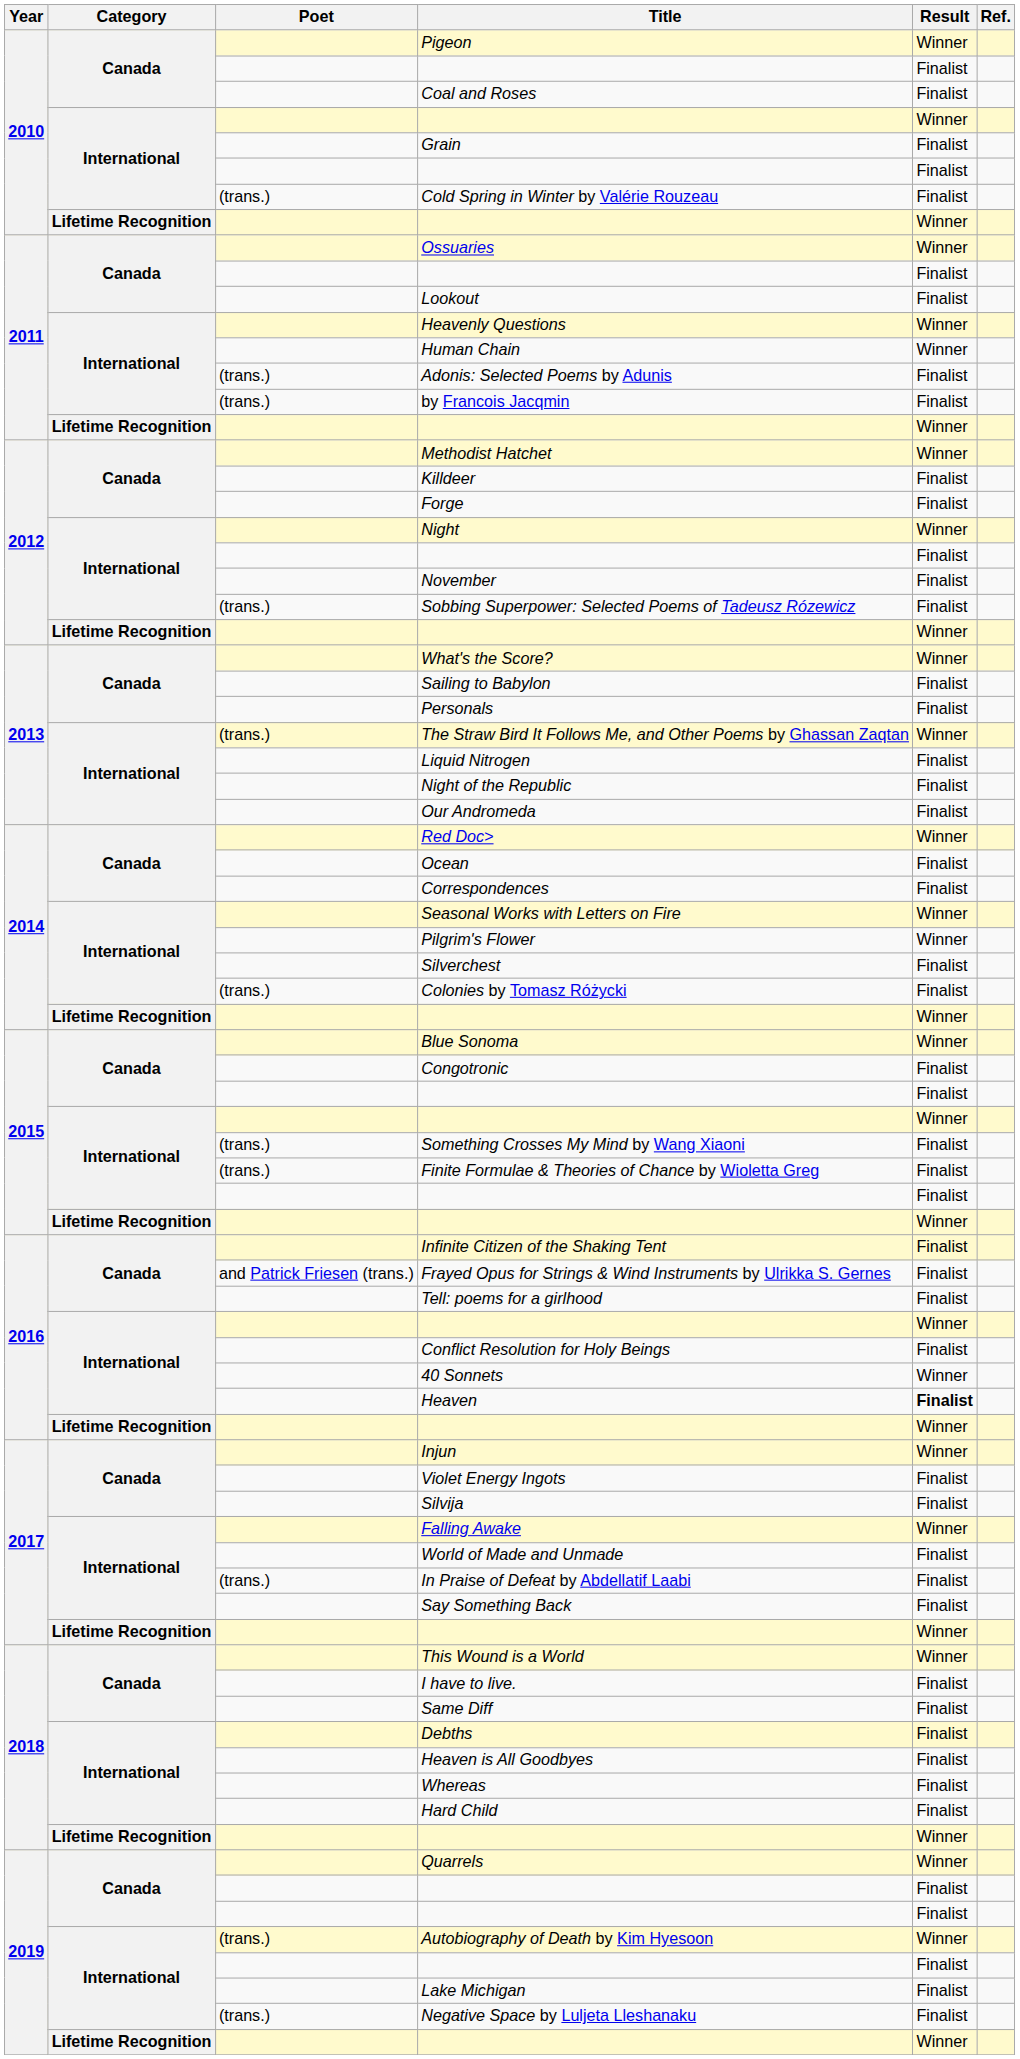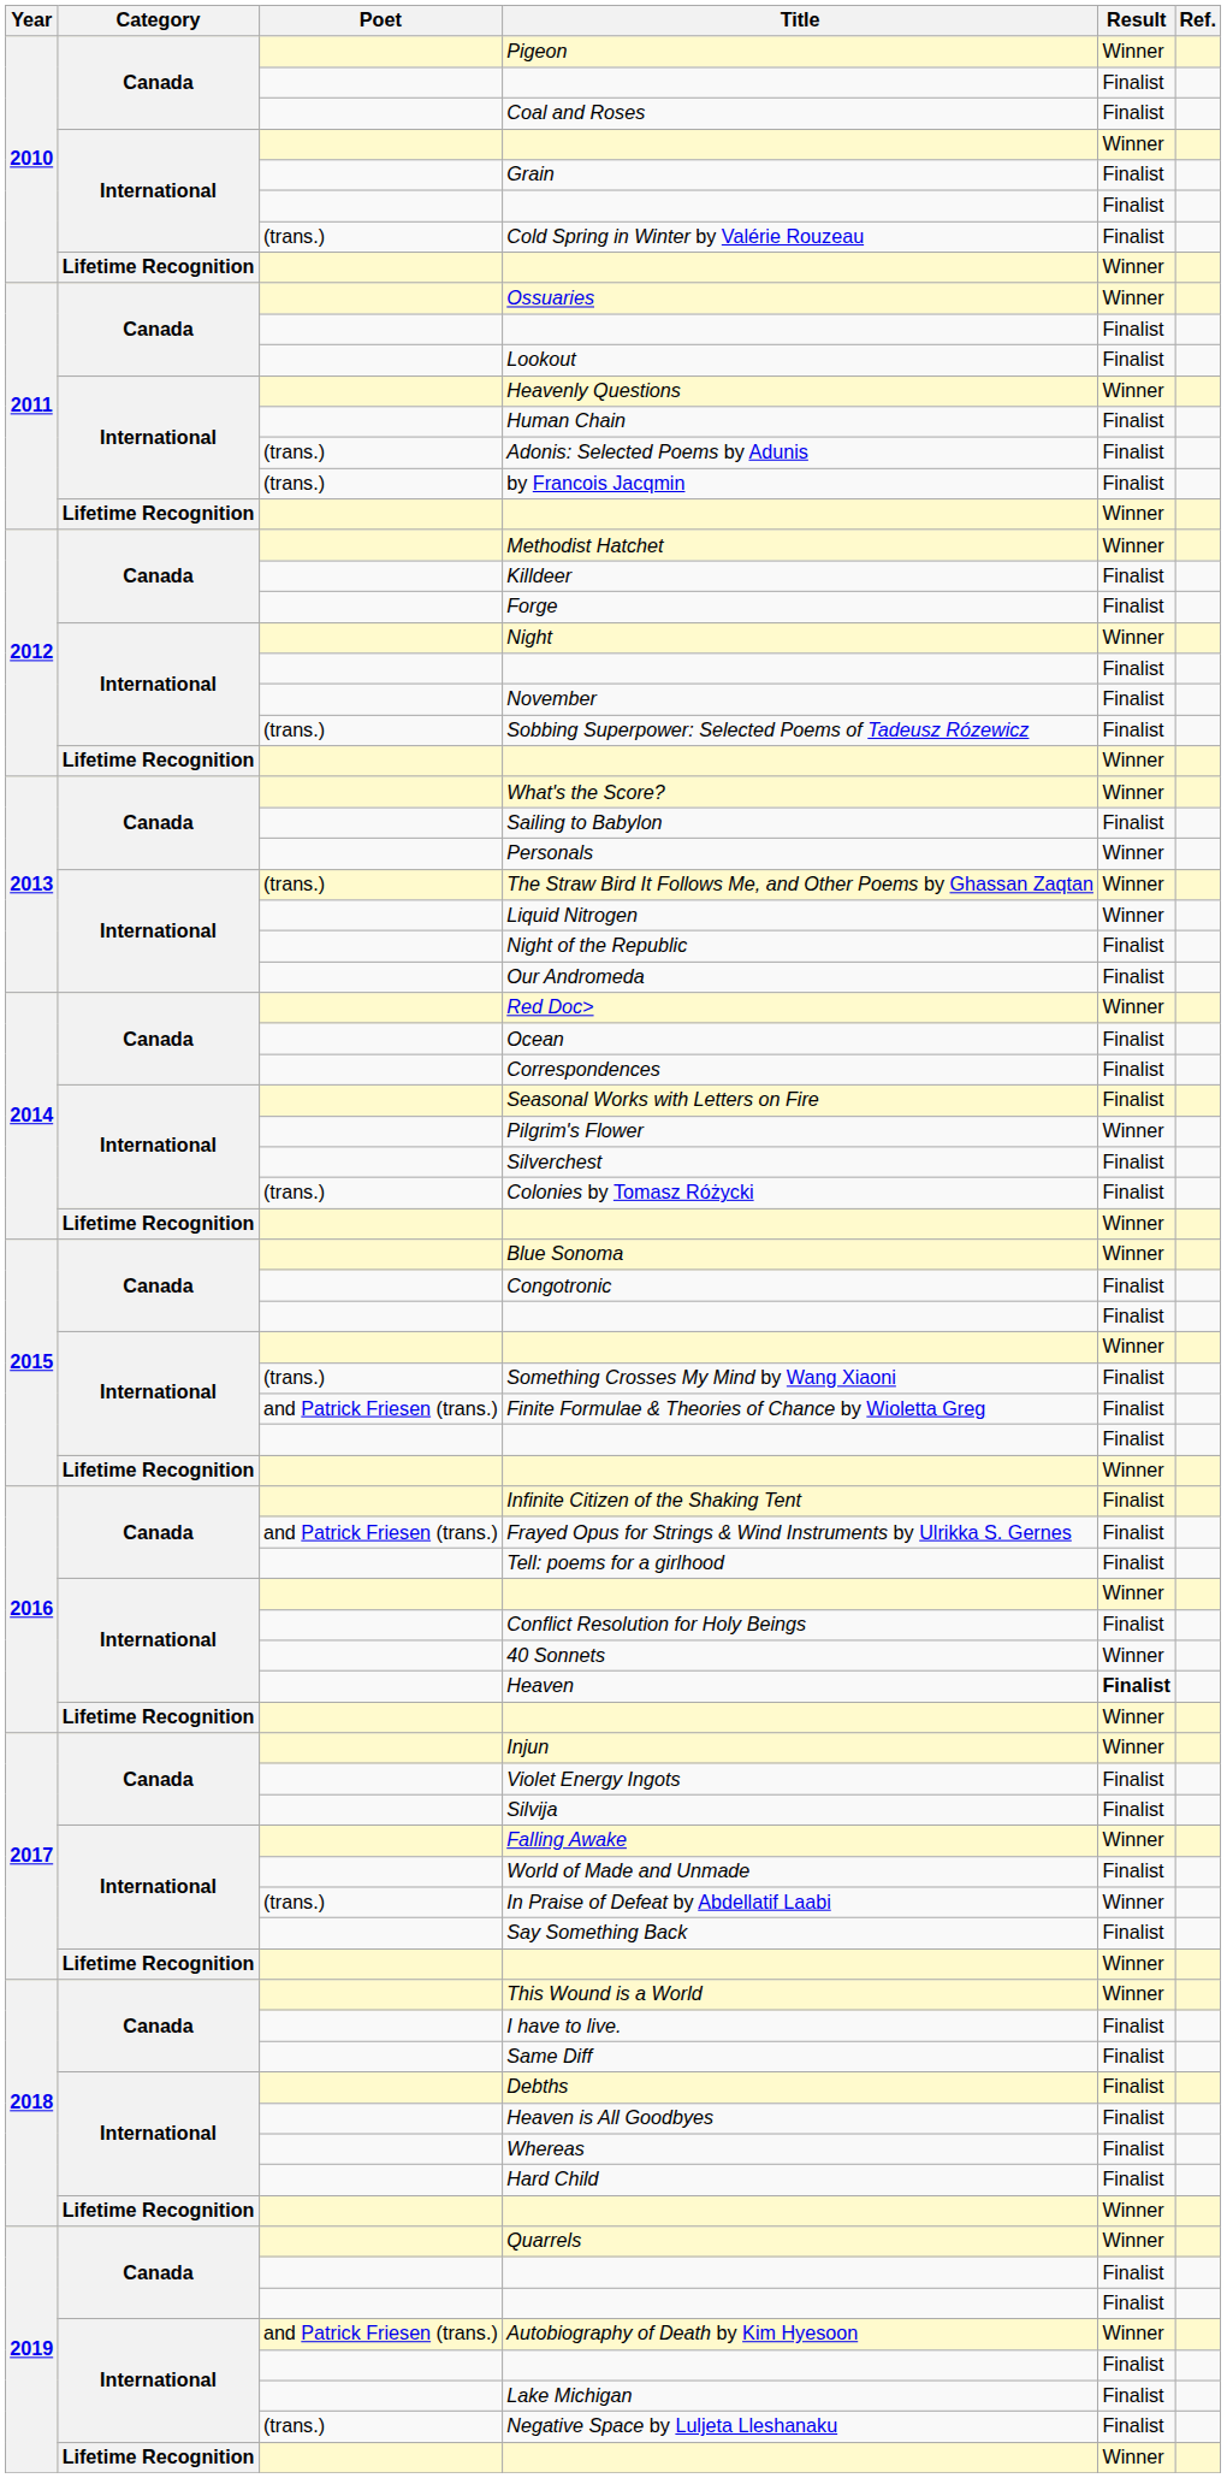Human Chain | Result: Winner -> Finalist
Personals | Result: Finalist -> Winner
Liquid Nitrogen | Result: Finalist -> Winner
Seasonal Works with Letters on Fire | Result: Winner -> Finalist
Finite Formulae & Theories of Chance by Wioletta Greg | Poet: (trans.) -> and Patrick Friesen (trans.)
In Praise of Defeat by Abdellatif Laabi | Result: Finalist -> Winner
Autobiography of Death by Kim Hyesoon | Poet: (trans.) -> and Patrick Friesen (trans.)
